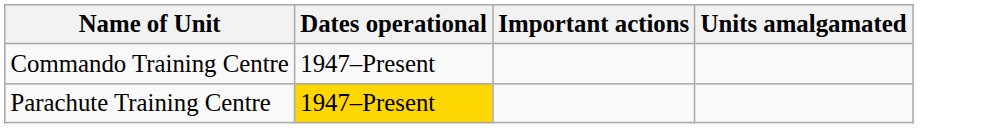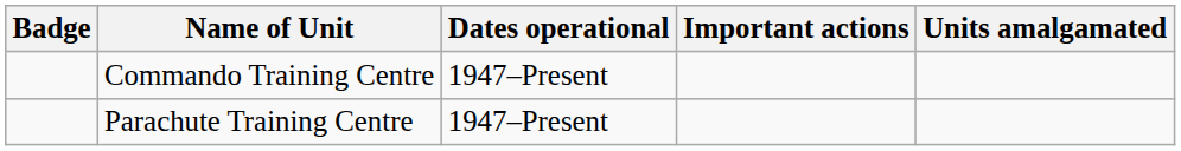+ column: Badge
Parachute Training Centre | Dates operational: gold background -> no background
